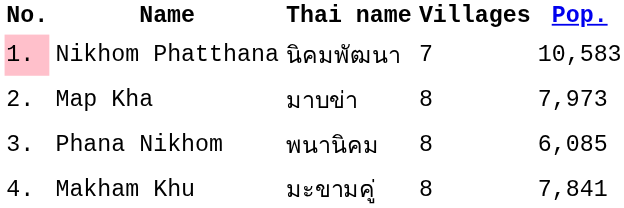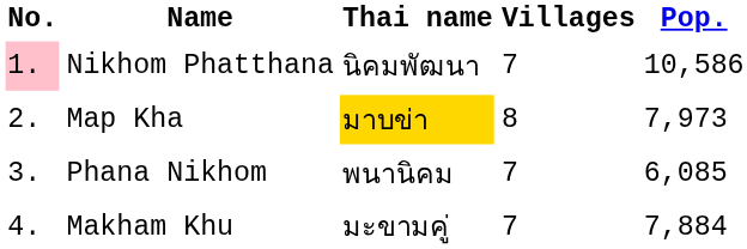Nikhom Phatthana | Pop.: 10,583 -> 10,586
Map Kha | Thai name: no background -> gold background
Phana Nikhom | Villages: 8 -> 7
Makham Khu | Villages: 8 -> 7
Makham Khu | Pop.: 7,841 -> 7,884
